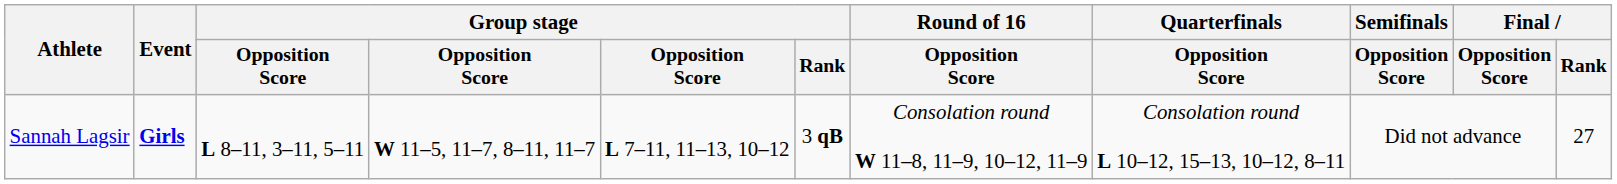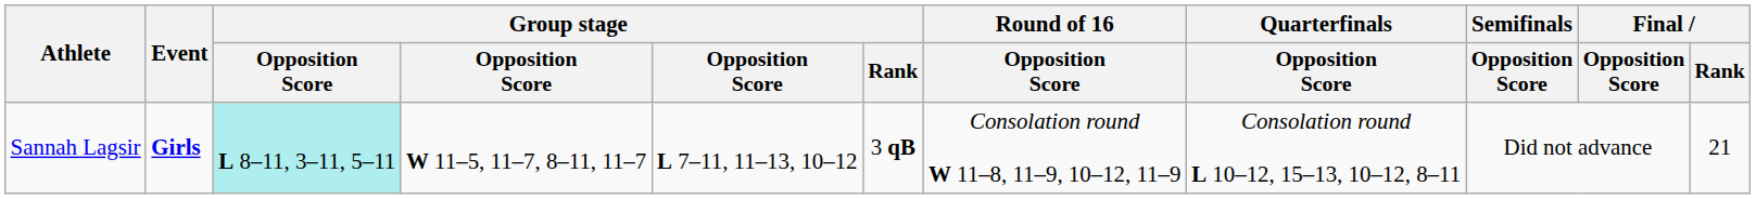Sannah Lagsir | column 3: no background -> paleturquoise background
Sannah Lagsir | Final / Rank: 27 -> 21
